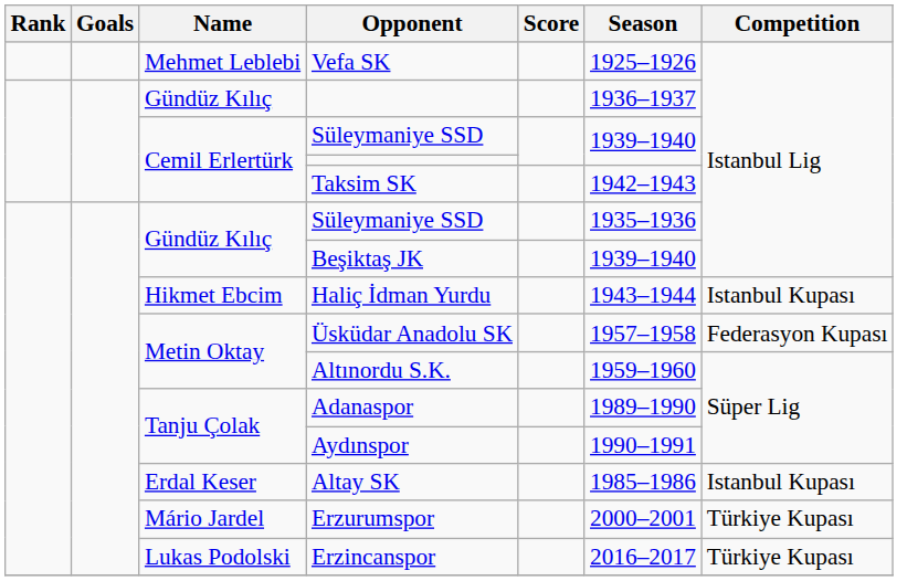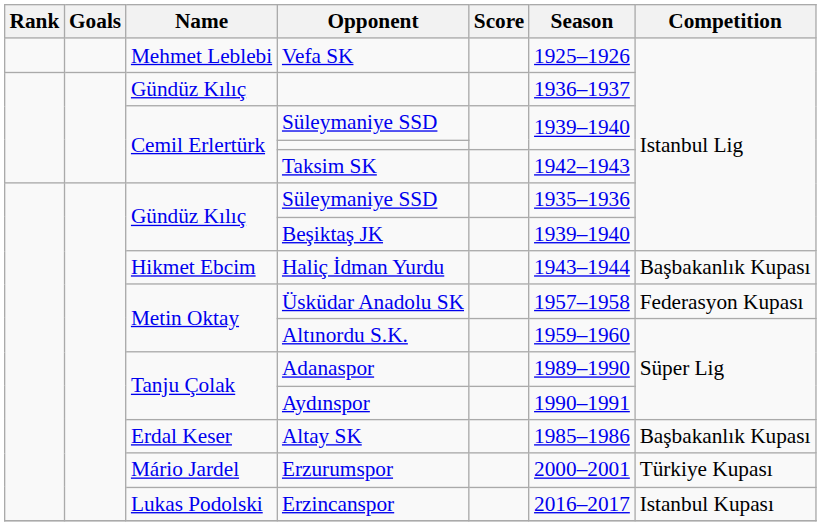Haliç İdman Yurdu | Competition: Istanbul Kupası -> Başbakanlık Kupası
Altay SK | Competition: Istanbul Kupası -> Başbakanlık Kupası
Erzincanspor | Competition: Türkiye Kupası -> Istanbul Kupası
